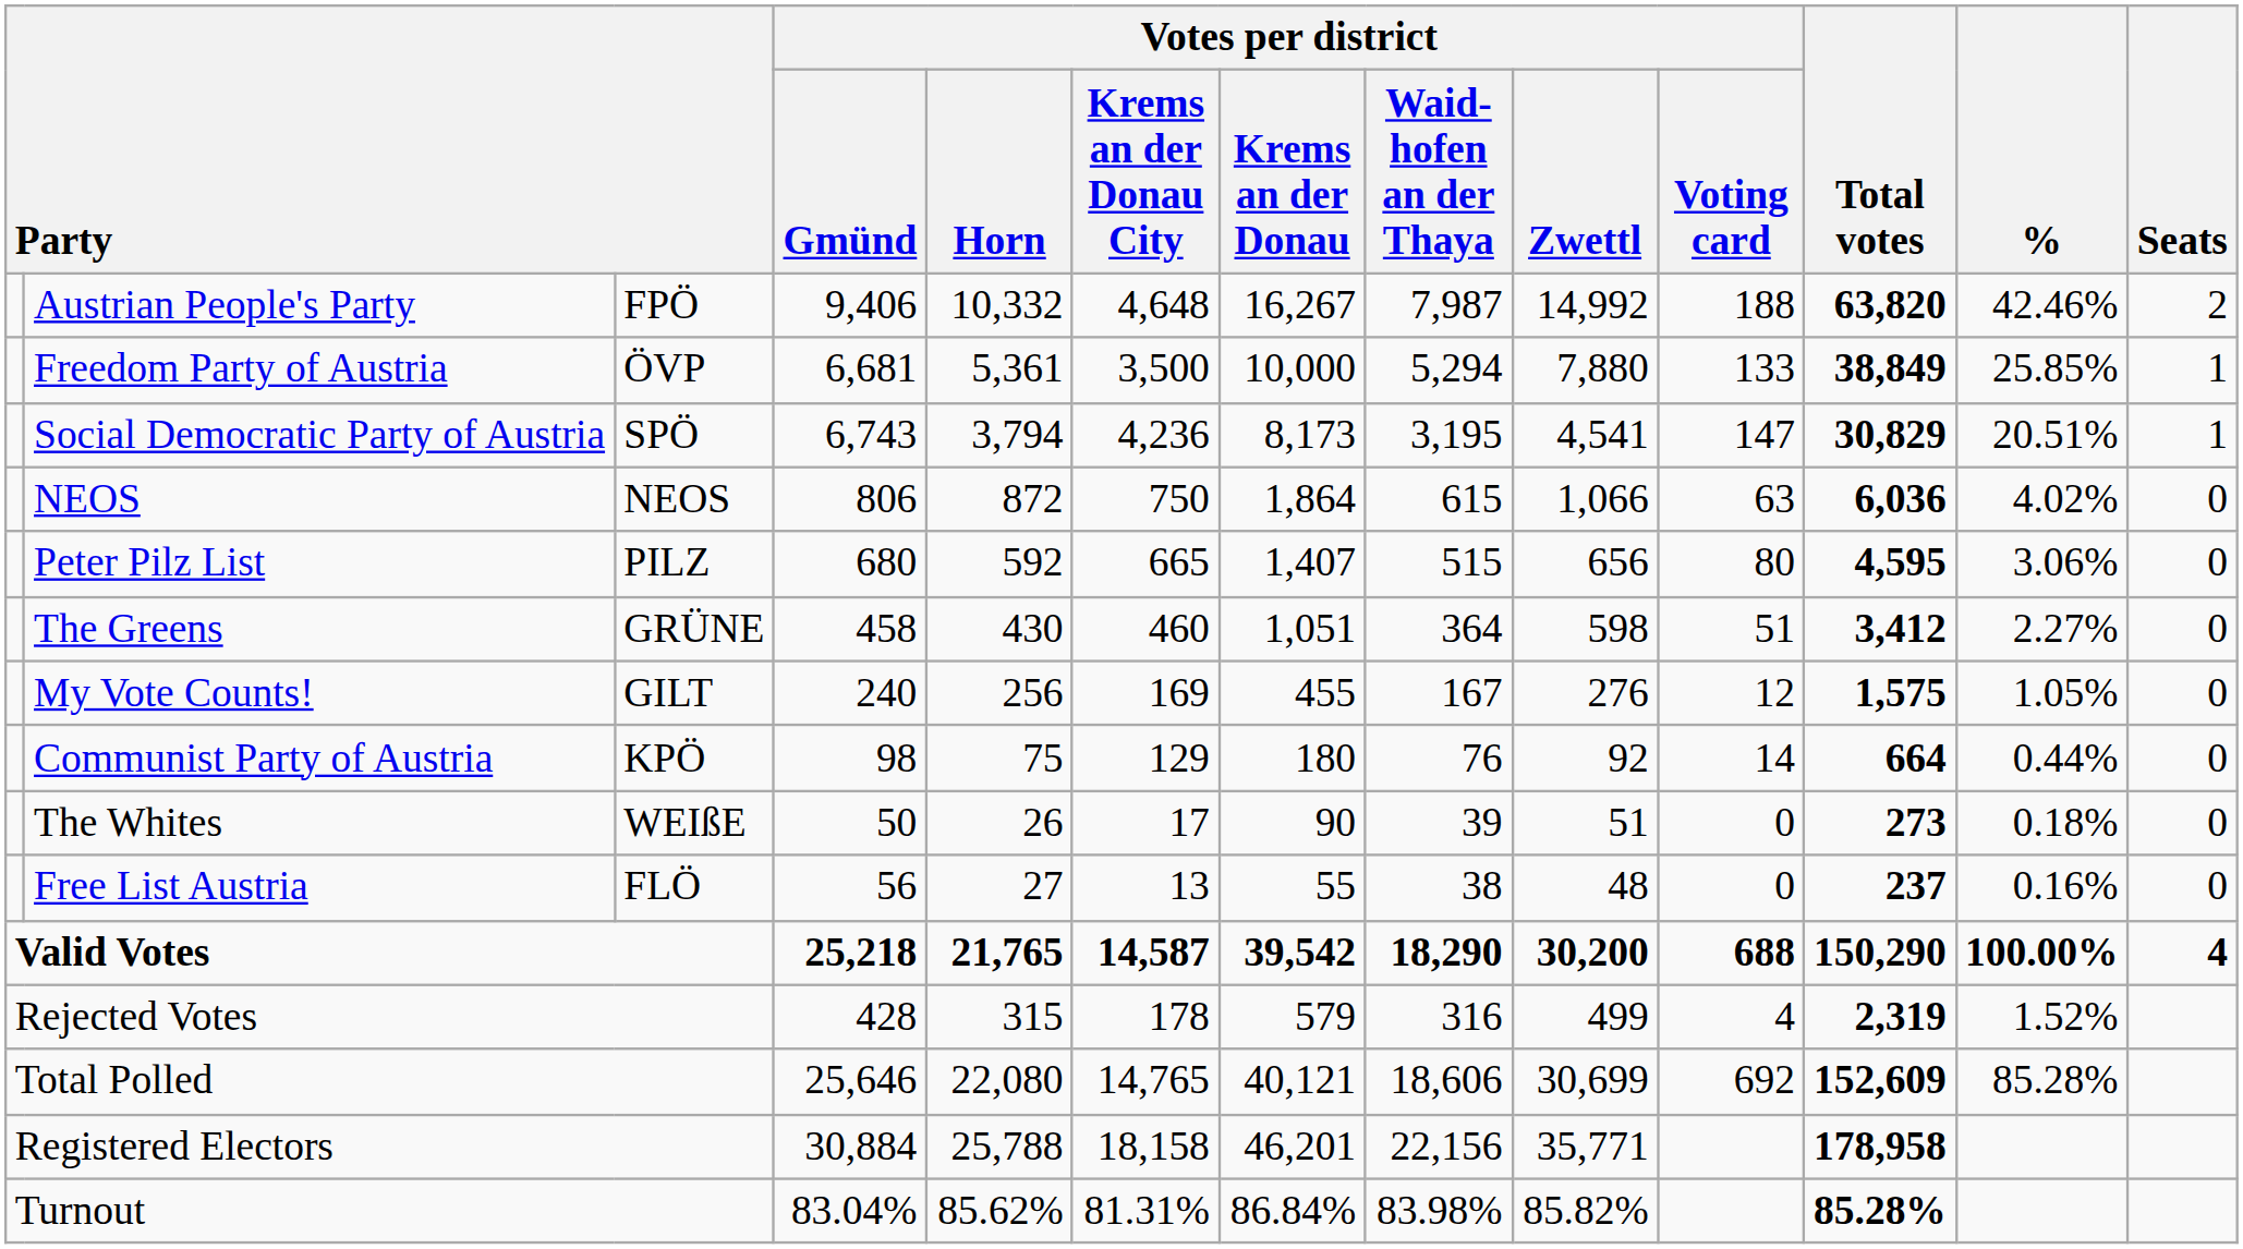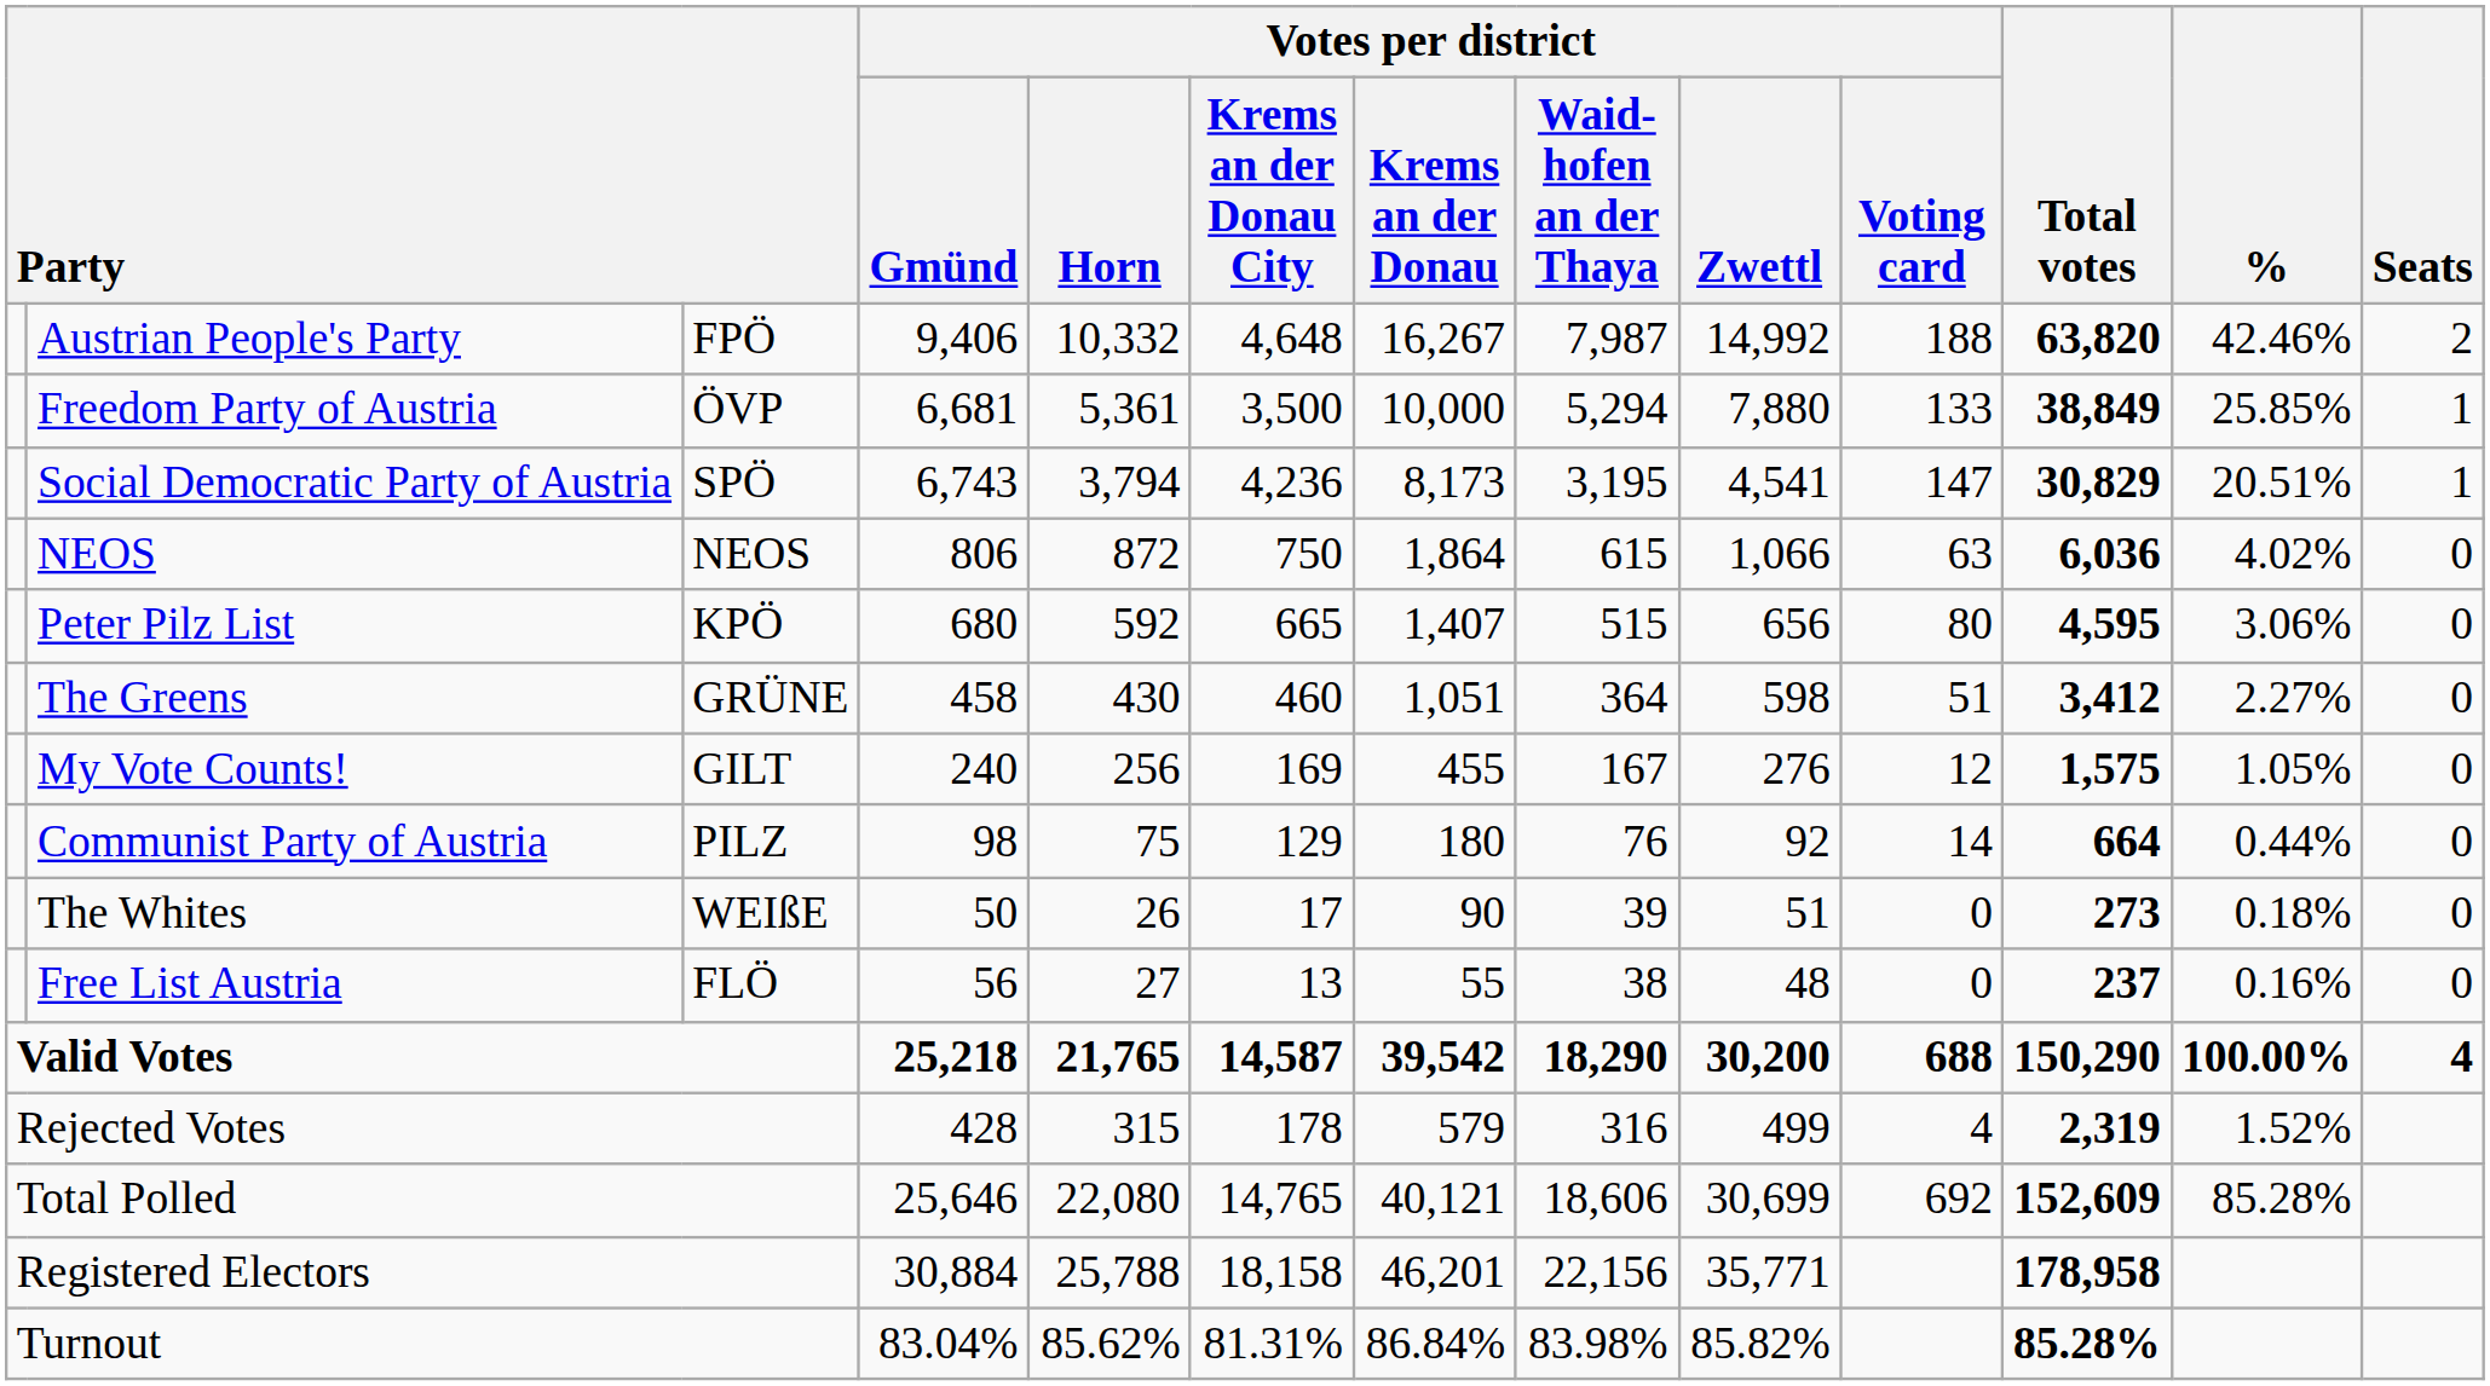Peter Pilz List | column 3: PILZ -> KPÖ
Communist Party of Austria | column 3: KPÖ -> PILZ
